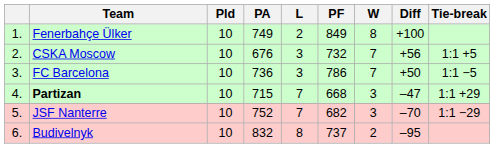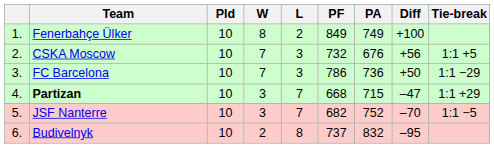columns swapped: W <-> PA
FC Barcelona | Tie-break: 1:1 −5 -> 1:1 −29
JSF Nanterre | Tie-break: 1:1 −29 -> 1:1 −5
